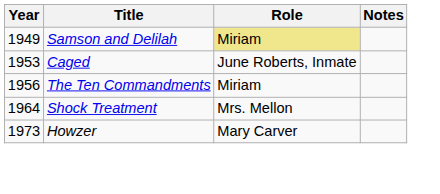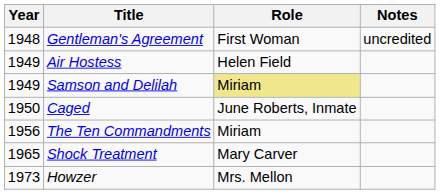+ row: 1948 | Gentleman's Agreement | First Woman | uncredited
+ row: 1949 | Air Hostess | Helen Field
Caged | Year: 1953 -> 1950
Shock Treatment | Year: 1964 -> 1965
Shock Treatment | Role: Mrs. Mellon -> Mary Carver
Howzer | Role: Mary Carver -> Mrs. Mellon
